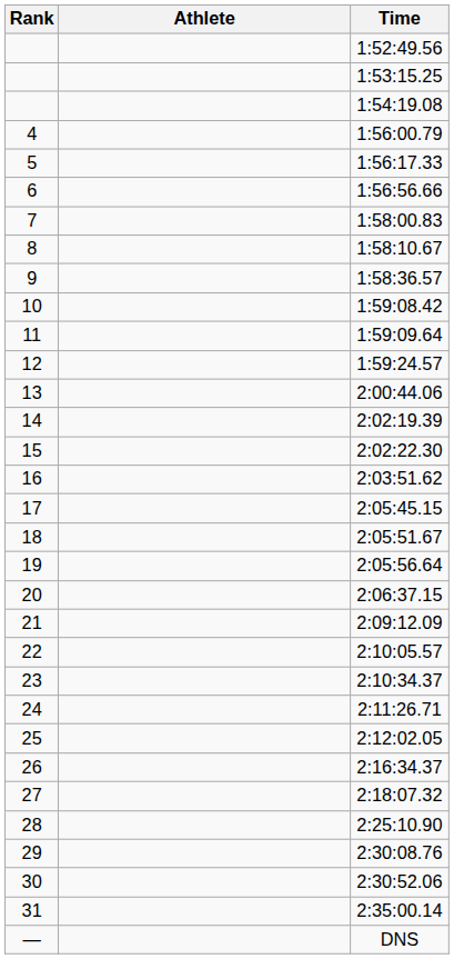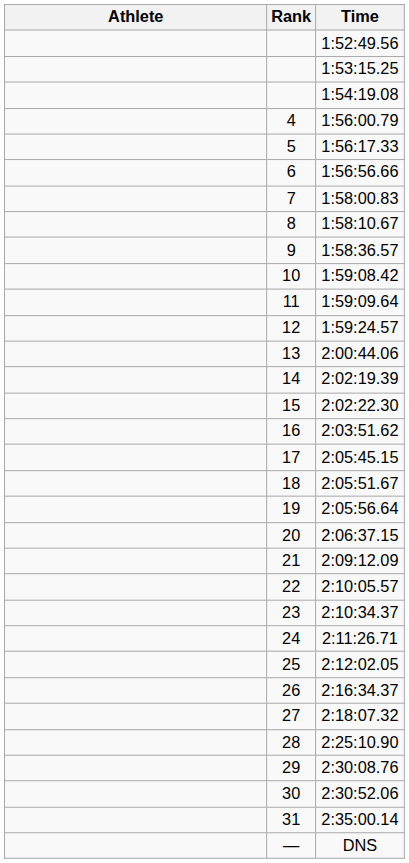columns swapped: Rank <-> Athlete
